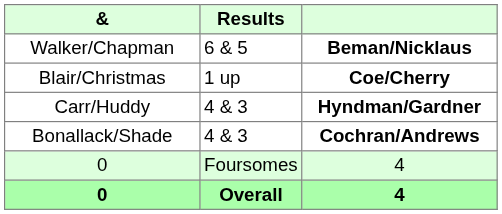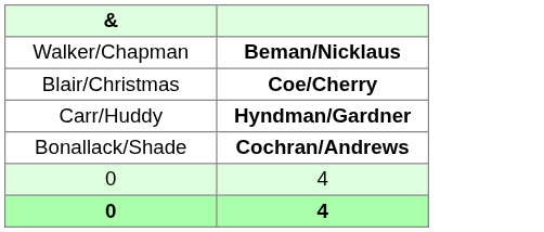- column: Results | 6 & 5 | 1 up | 4 & 3 | 4 & 3 | Foursomes | Overall
